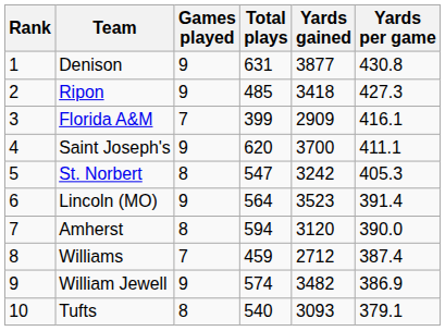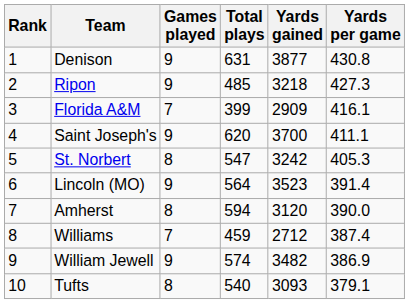Ripon | Yards gained: 3418 -> 3218
